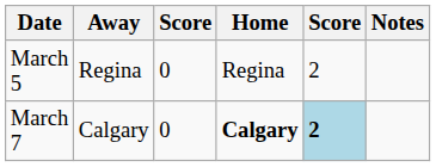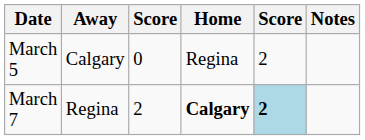March 5 | Away: Regina -> Calgary
March 7 | Away: Calgary -> Regina
March 7 | column 3: 0 -> 2
